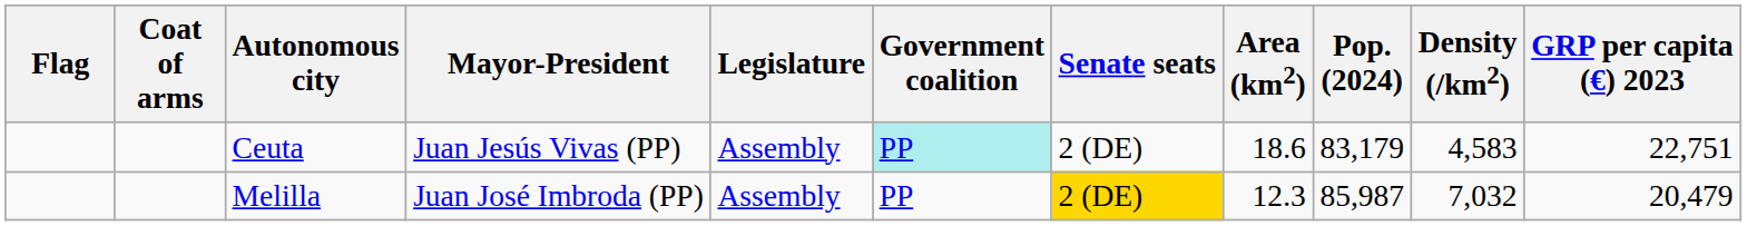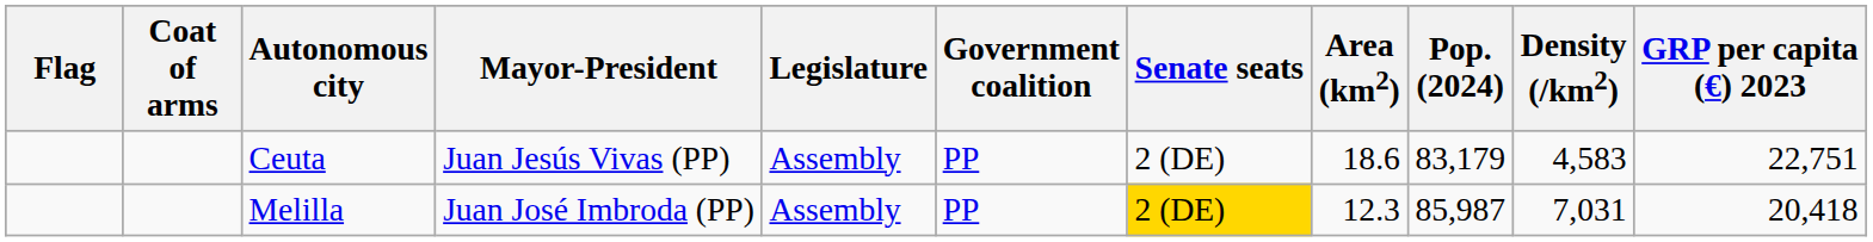Ceuta | Government coalition: paleturquoise background -> no background
Melilla | Density (/km2): 7,032 -> 7,031
Melilla | GRP per capita (€) 2023: 20,479 -> 20,418
